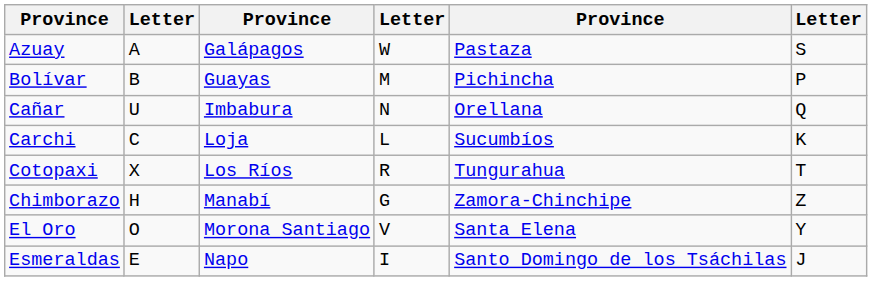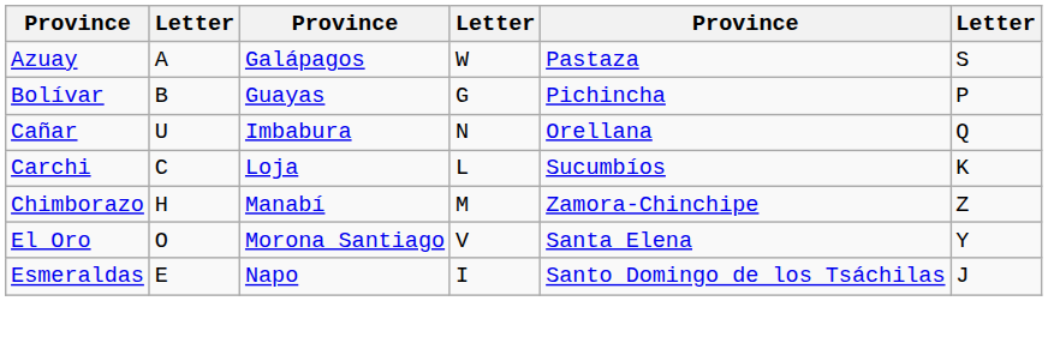Bolívar | column 4: M -> G
- row: Cotopaxi | X | Los Ríos | R | Tungurahua | T
Chimborazo | column 4: G -> M
